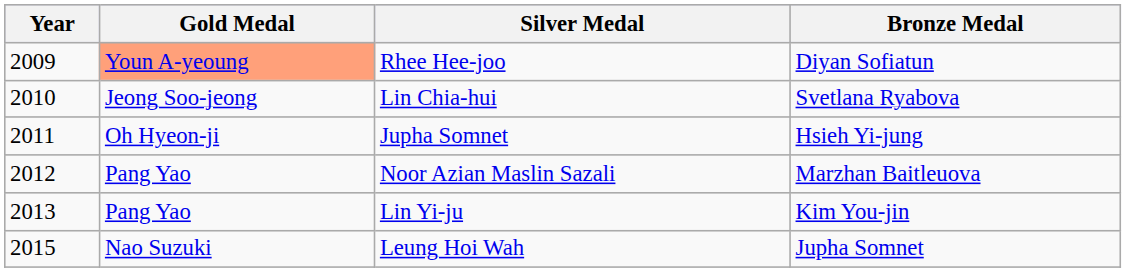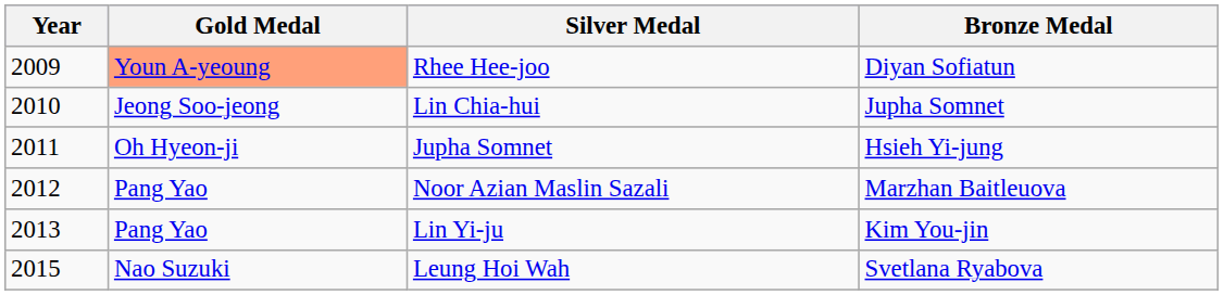Lin Chia-hui | Bronze Medal: Svetlana Ryabova -> Jupha Somnet
Leung Hoi Wah | Bronze Medal: Jupha Somnet -> Svetlana Ryabova
